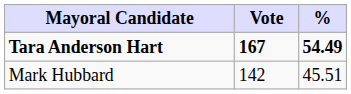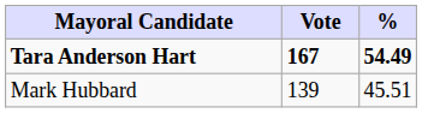Mark Hubbard | Vote: 142 -> 139
